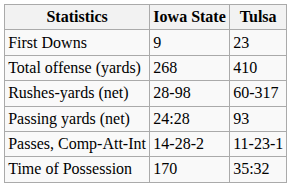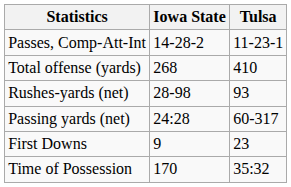rows swapped: First Downs <-> Passes, Comp-Att-Int
Rushes-yards (net) | Tulsa: 60-317 -> 93
Passing yards (net) | Tulsa: 93 -> 60-317
